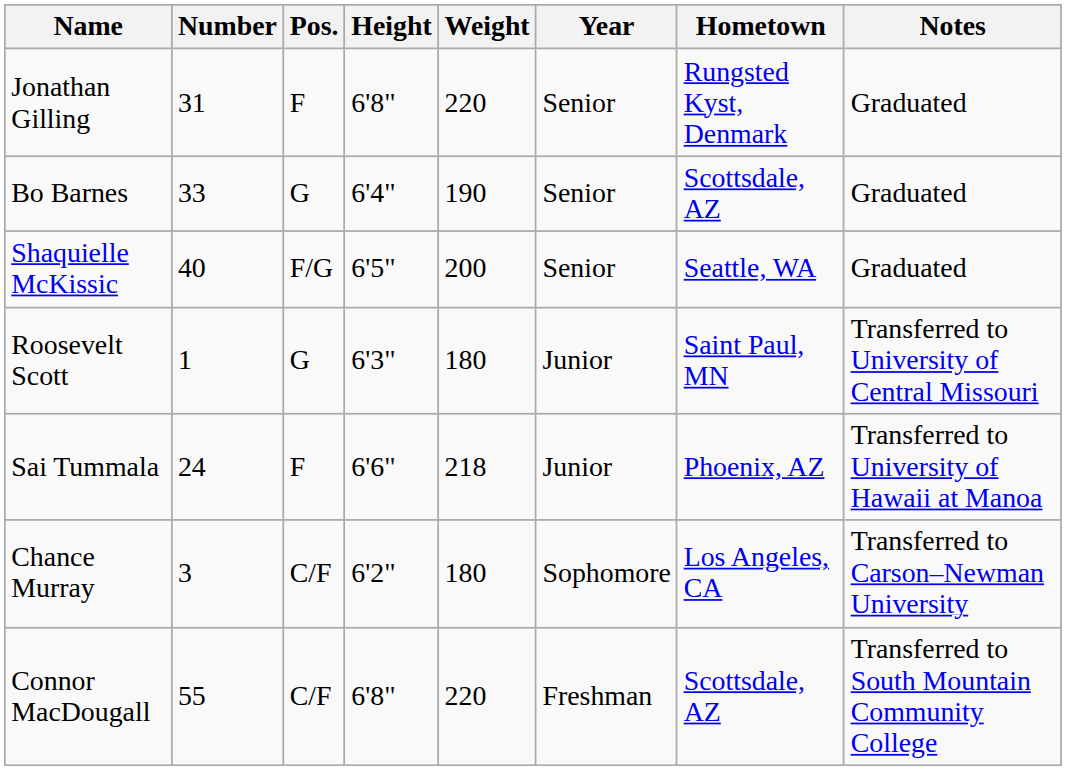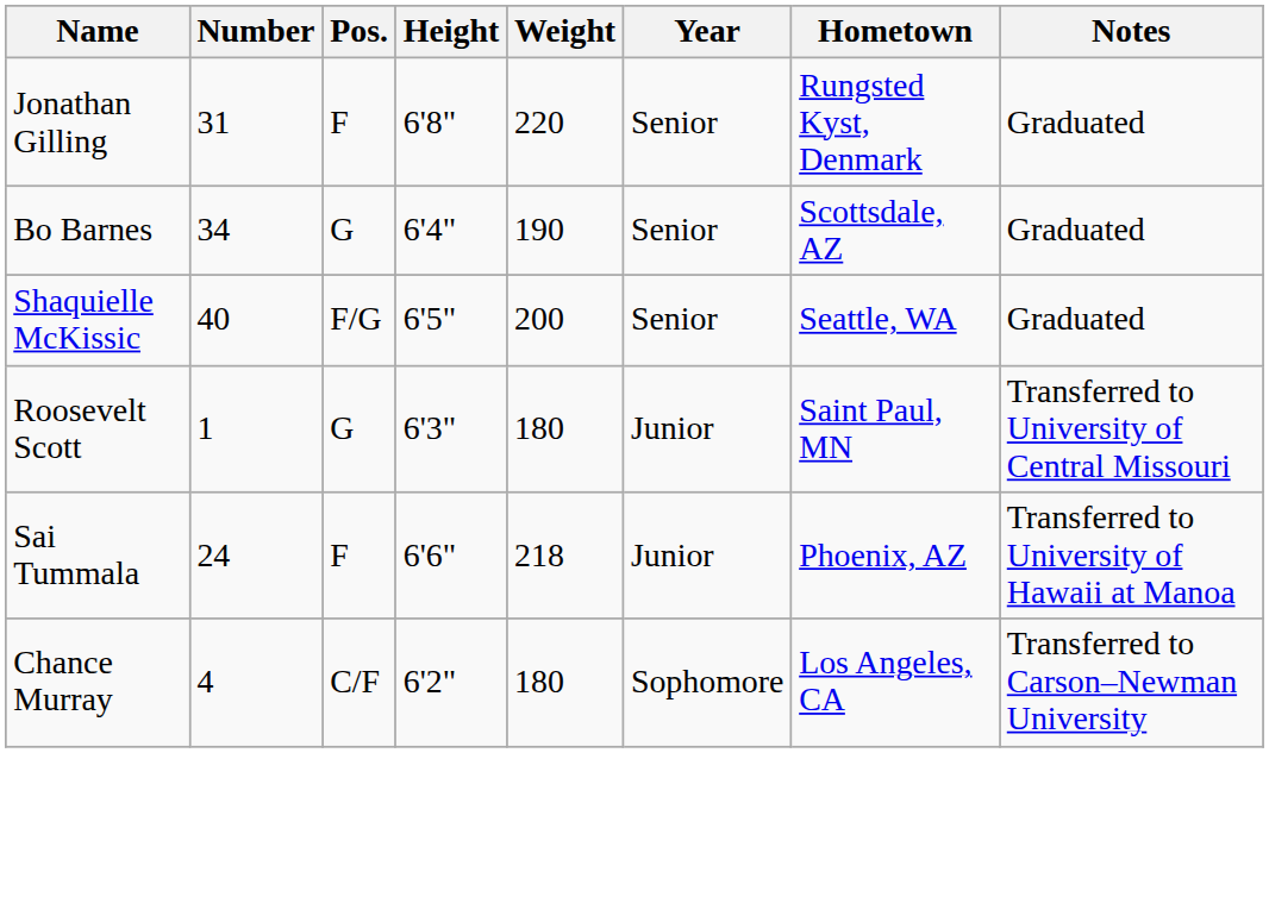Bo Barnes | Number: 33 -> 34
Chance Murray | Number: 3 -> 4
- row: Connor MacDougall | 55 | C/F | 6'8" | 220 | Freshman | Scottsdale, AZ | Transferred to South Mountain Community College
